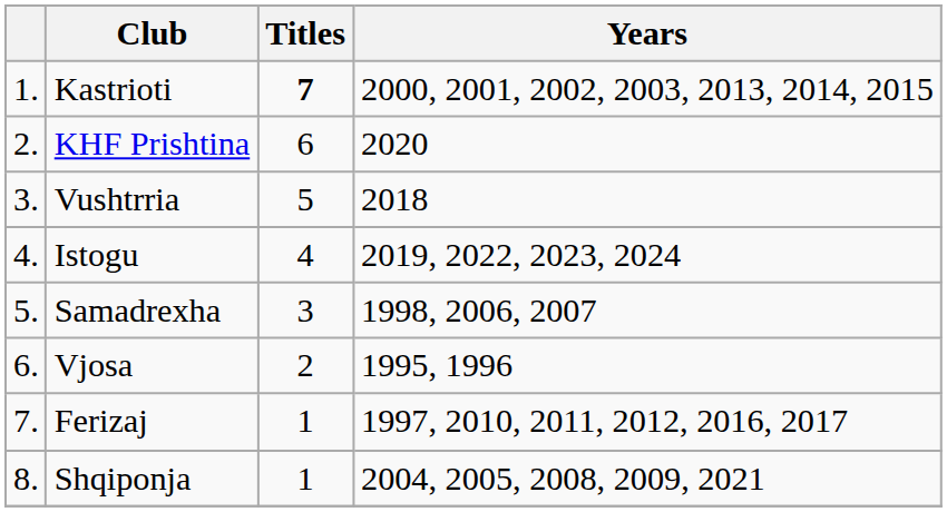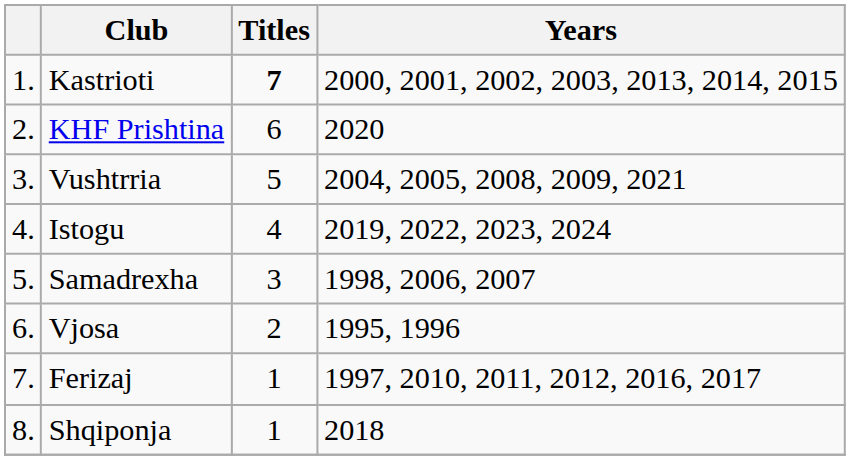Vushtrria | Years: 2018 -> 2004, 2005, 2008, 2009, 2021
Shqiponja | Years: 2004, 2005, 2008, 2009, 2021 -> 2018
